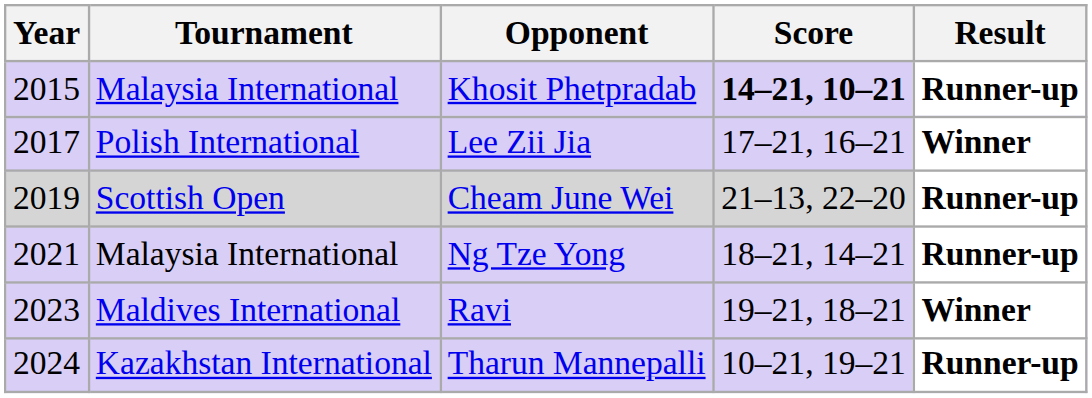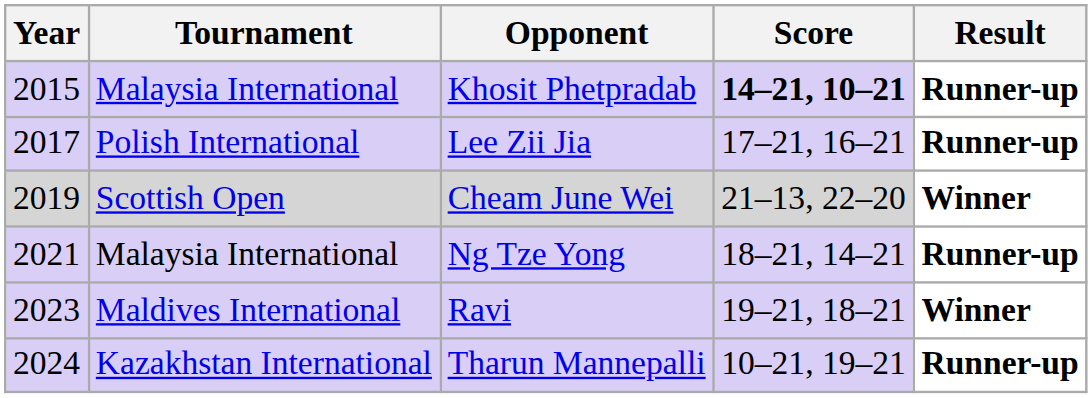Lee Zii Jia | Result: Winner -> Runner-up
Cheam June Wei | Result: Runner-up -> Winner
